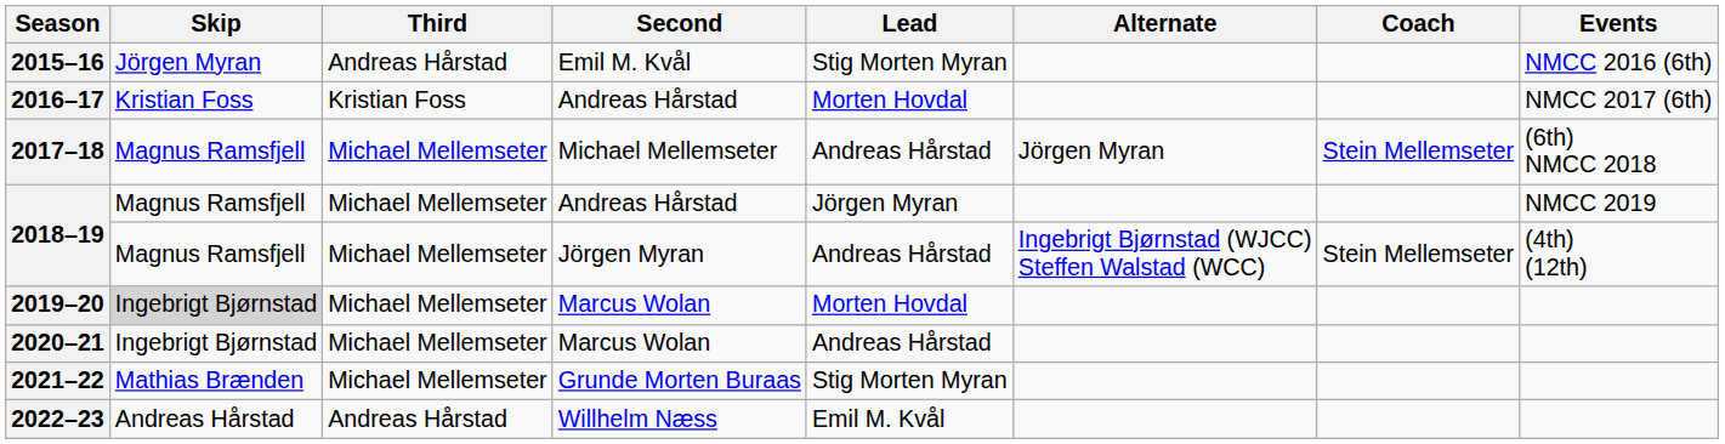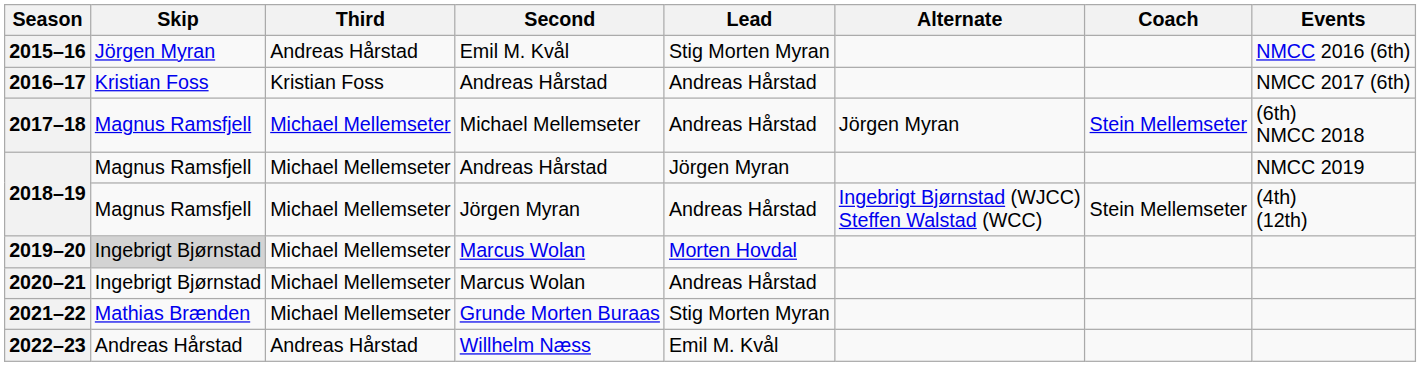2016–17 | Lead: Morten Hovdal -> Andreas Hårstad
